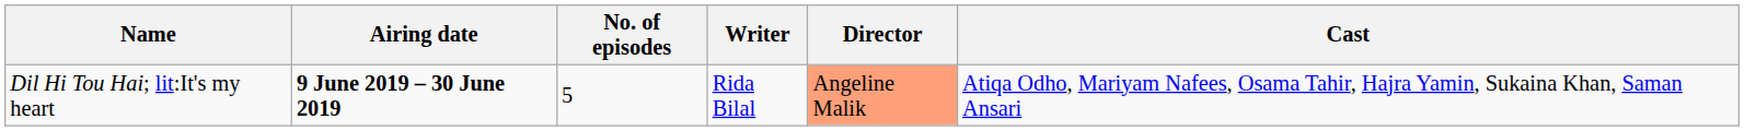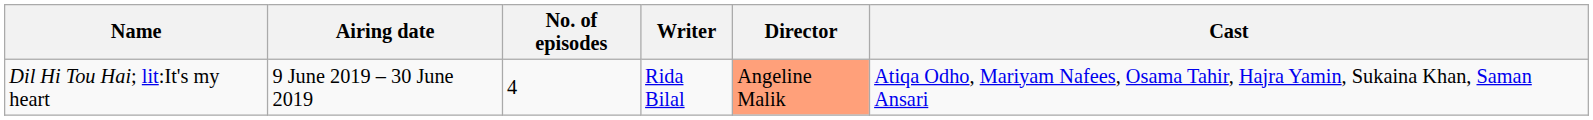Dil Hi Tou Hai; lit:It's my heart | Airing date: bold -> normal
Dil Hi Tou Hai; lit:It's my heart | No. of episodes: 5 -> 4
